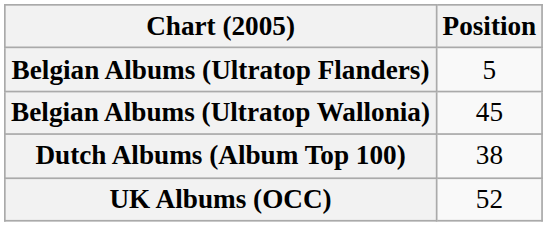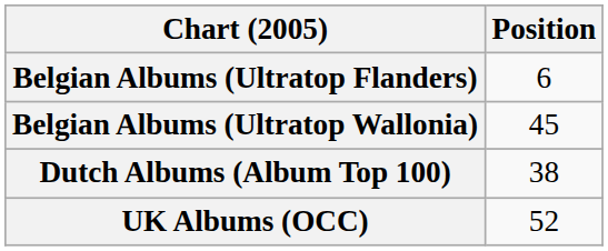Belgian Albums (Ultratop Flanders) | Position: 5 -> 6
